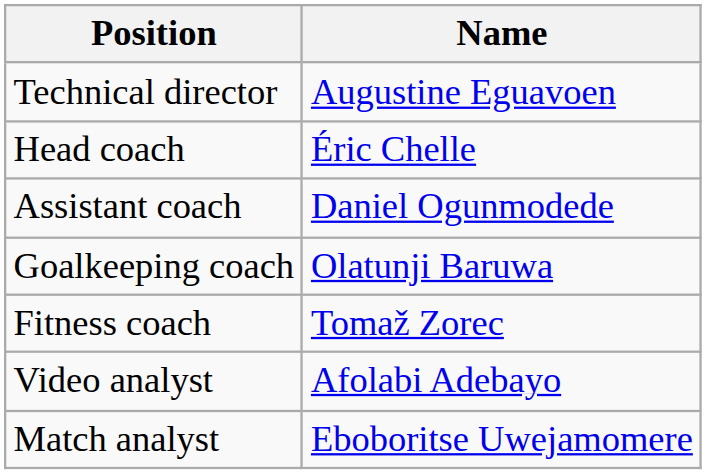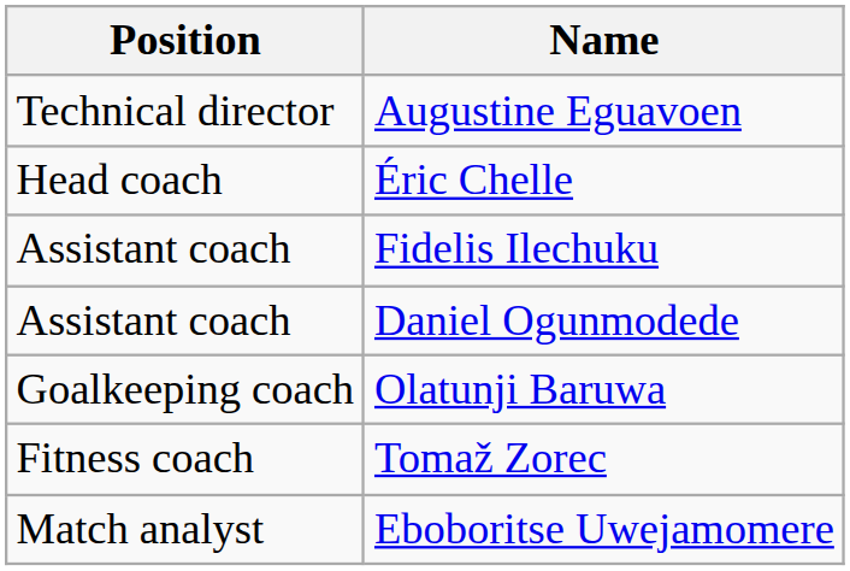+ row: Assistant coach | Fidelis Ilechuku
- row: Video analyst | Afolabi Adebayo
